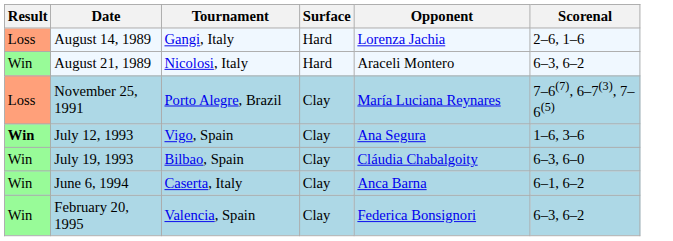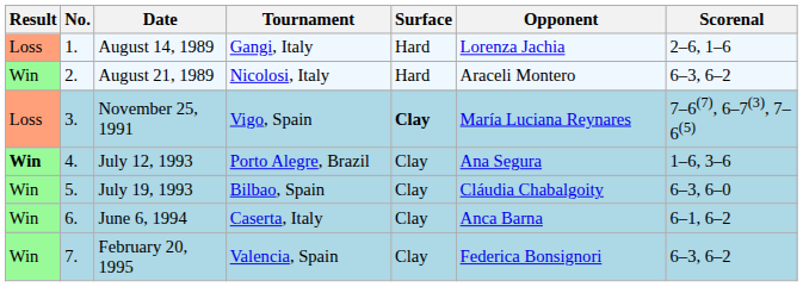+ column: No. | 1. | 2. | 3. | 4. | 5. | 6. | 7.
November 25, 1991 | Tournament: Porto Alegre, Brazil -> Vigo, Spain
November 25, 1991 | Surface: normal -> bold
July 12, 1993 | Tournament: Vigo, Spain -> Porto Alegre, Brazil
